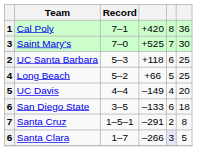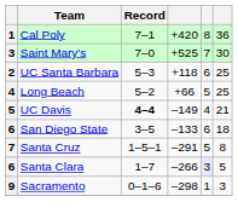UC Davis | Record: normal -> bold
UC Davis | column 6: 20 -> 21
Santa Cruz | column 5: 2 -> 5
+ row: 9 | Sacramento | 0–1–6 | –298 | 1 | 3
